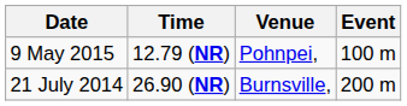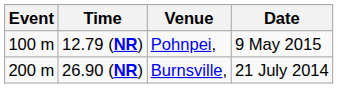columns swapped: Event <-> Date
